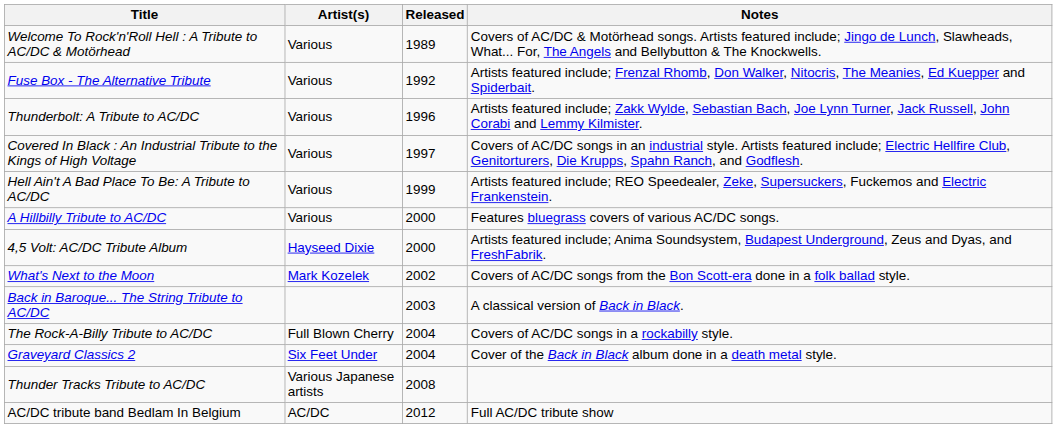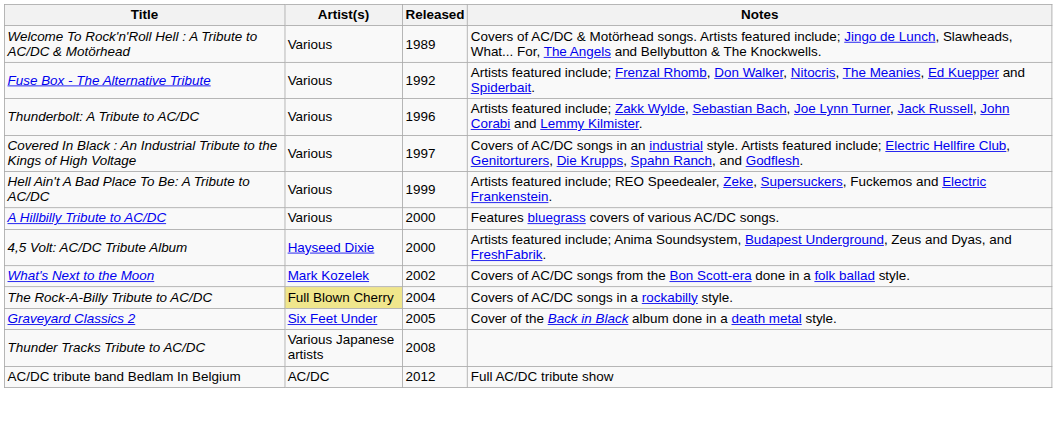- row: Back in Baroque... The String Tribute to AC/DC | 2003 | A classical version of Back in Black.
The Rock-A-Billy Tribute to AC/DC | Artist(s): no background -> khaki background
Graveyard Classics 2 | Released: 2004 -> 2005
